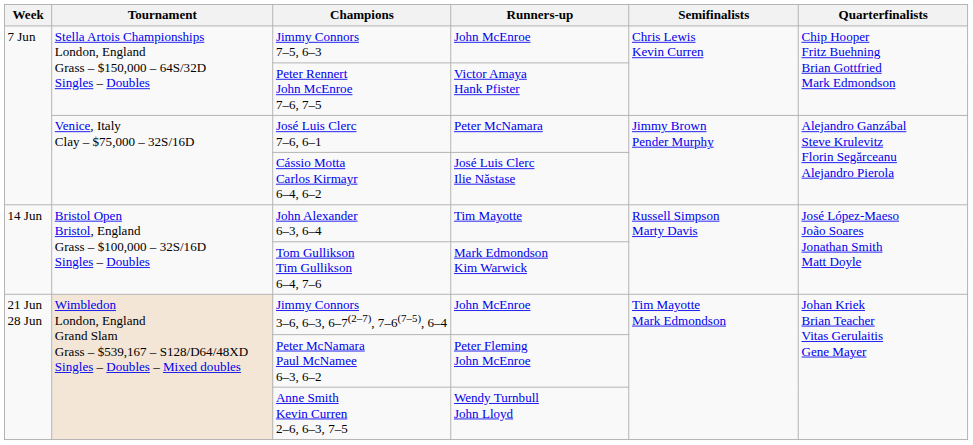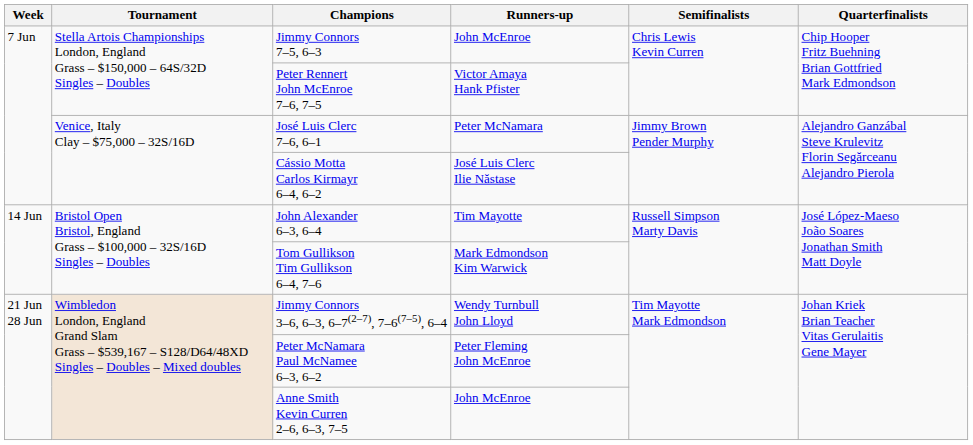Jimmy Connors 3–6, 6–3, 6–7(2–7), 7–6(7–5), 6–4 | Runners-up: John McEnroe -> Wendy Turnbull John Lloyd
Anne Smith Kevin Curren 2–6, 6–3, 7–5 | Runners-up: Wendy Turnbull John Lloyd -> John McEnroe
